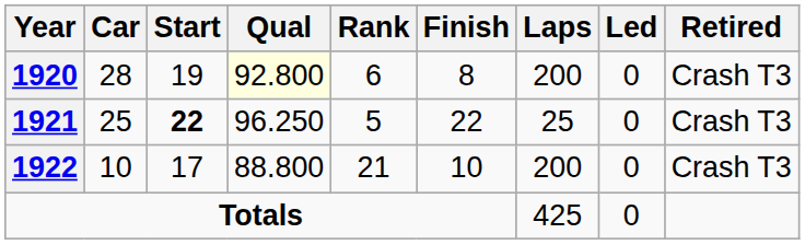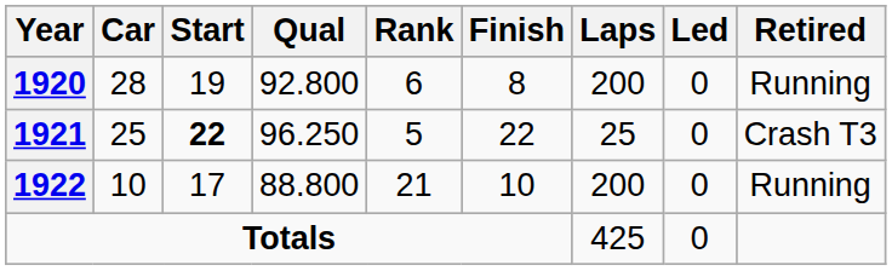1920 | Qual: lightyellow background -> no background
1920 | Retired: Crash T3 -> Running
1922 | Retired: Crash T3 -> Running
